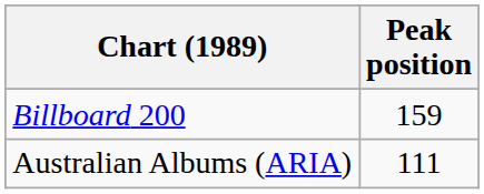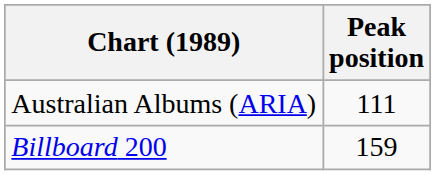rows swapped: Australian Albums (ARIA) <-> Billboard 200
